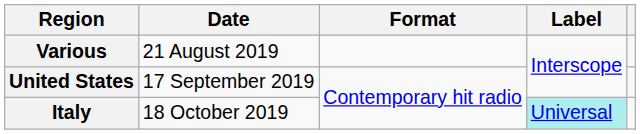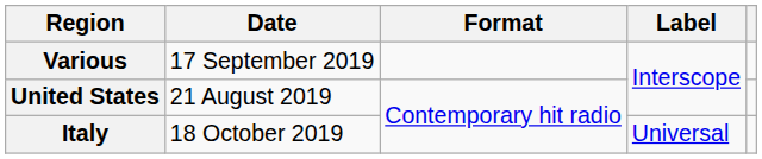Various | Date: 21 August 2019 -> 17 September 2019
United States | Date: 17 September 2019 -> 21 August 2019
Italy | Label: paleturquoise background -> no background
